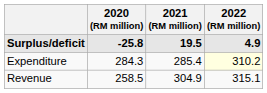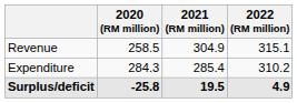rows swapped: Revenue <-> Surplus/deficit
Expenditure | 2022 (RM million): lightyellow background -> no background
